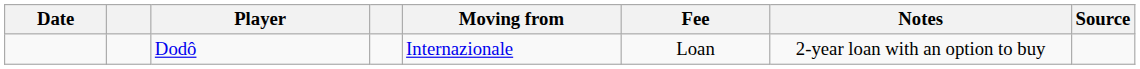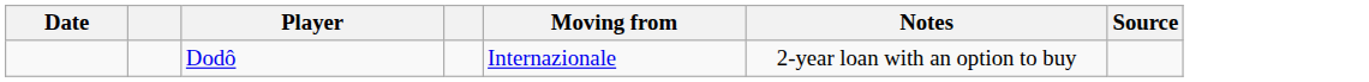- column: Fee | Loan
